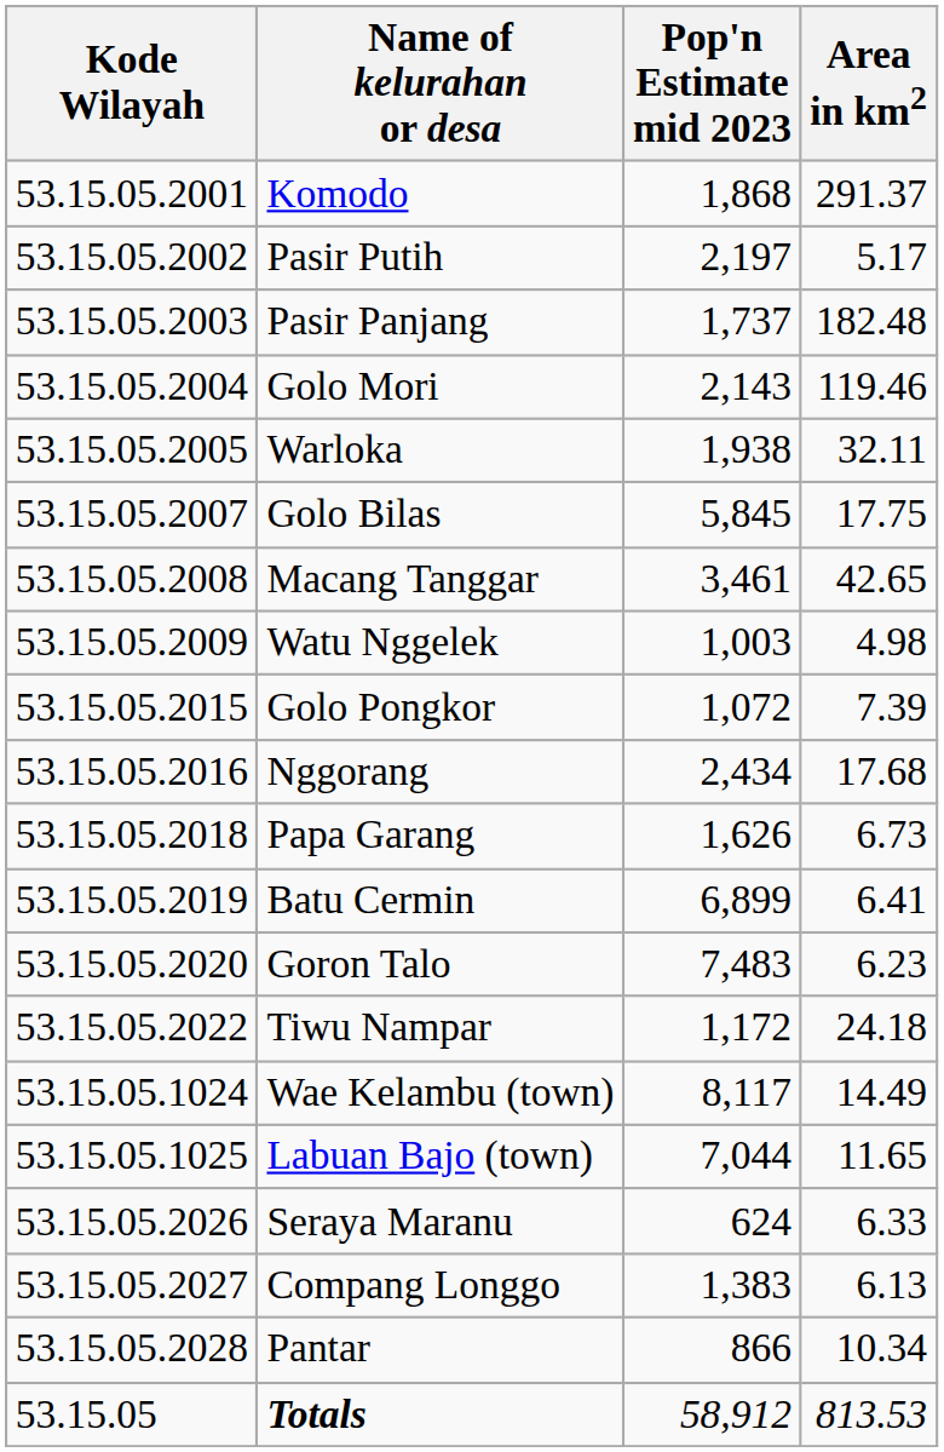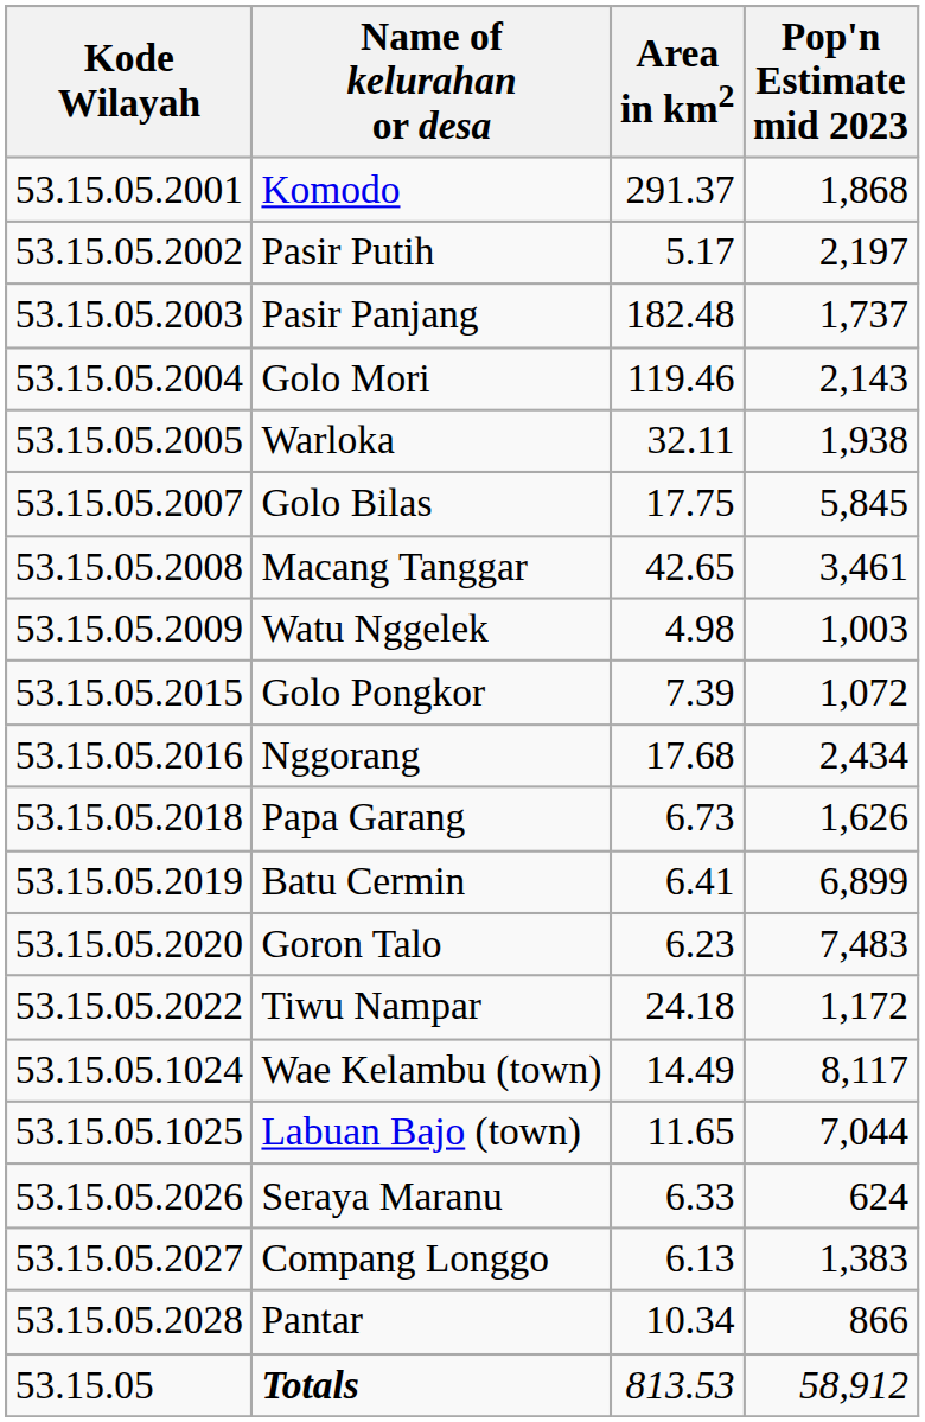columns swapped: Area in km2 <-> Pop'n Estimate mid 2023
